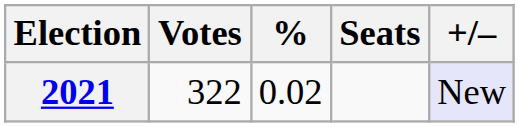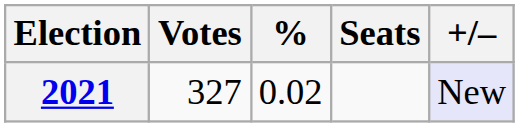2021 | Votes: 322 -> 327
